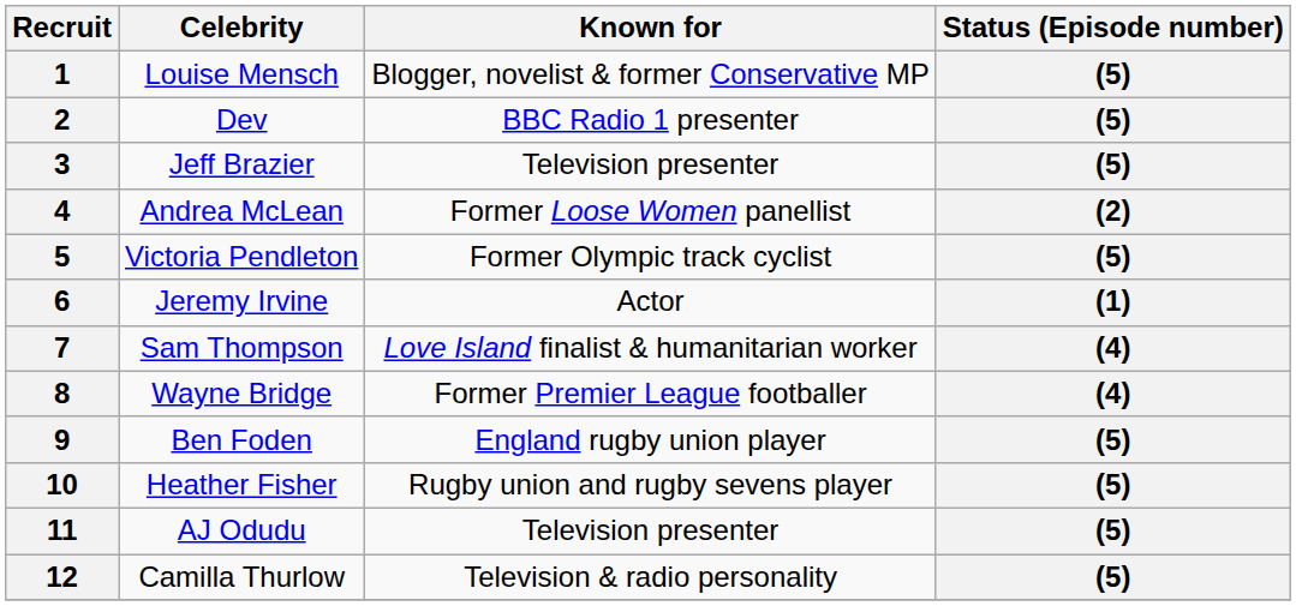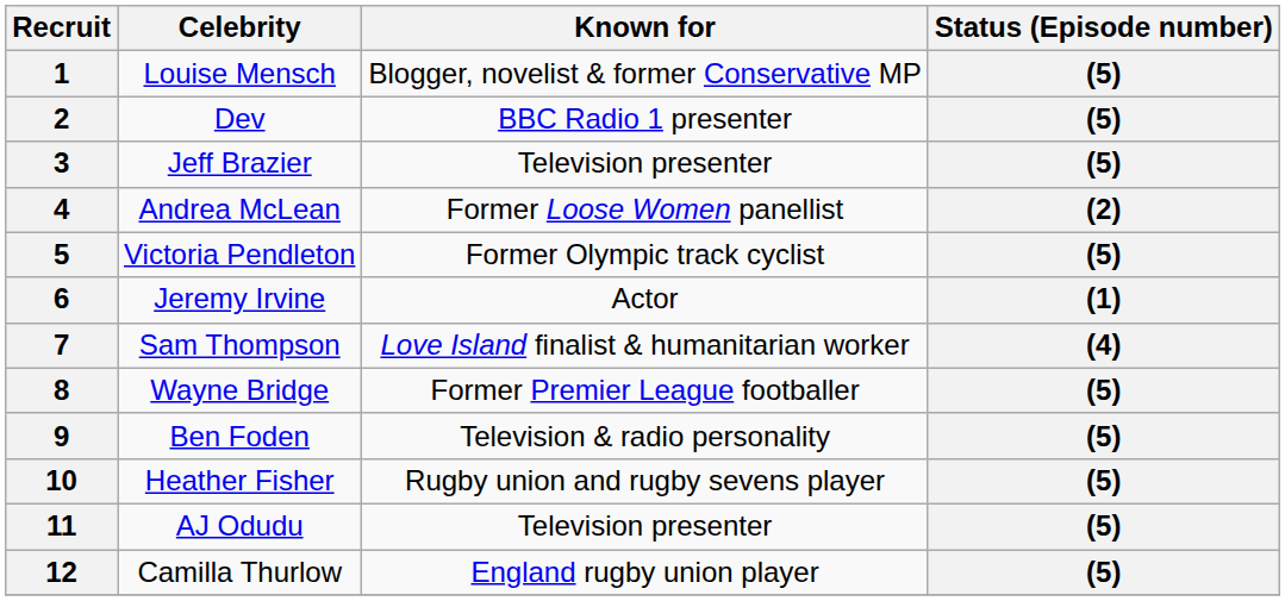8 | Status (Episode number): (4) -> (5)
9 | Known for: England rugby union player -> Television & radio personality
12 | Known for: Television & radio personality -> England rugby union player
